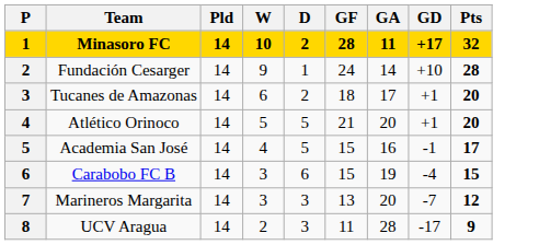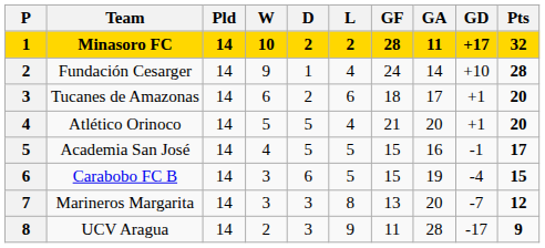+ column: L | 2 | 4 | 6 | 4 | 5 | 5 | 8 | 9
